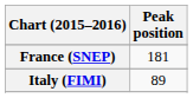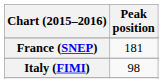Italy (FIMI) | Peak position: 89 -> 98
